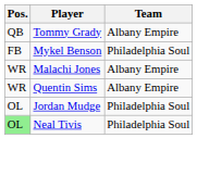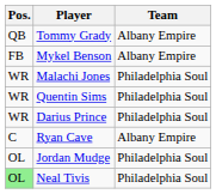Mykel Benson | Team: Philadelphia Soul -> Albany Empire
Malachi Jones | Team: Albany Empire -> Philadelphia Soul
Quentin Sims | Team: Albany Empire -> Philadelphia Soul
+ row: WR | Darius Prince | Philadelphia Soul
+ row: C | Ryan Cave | Albany Empire
